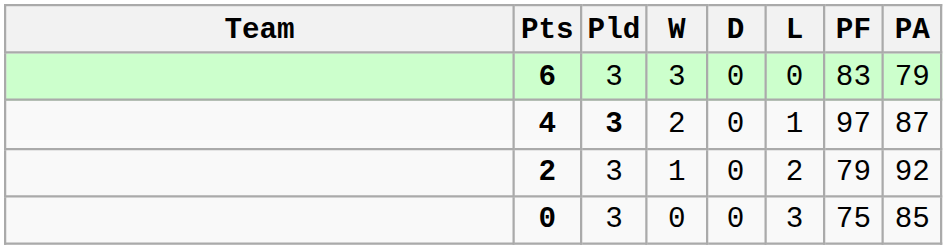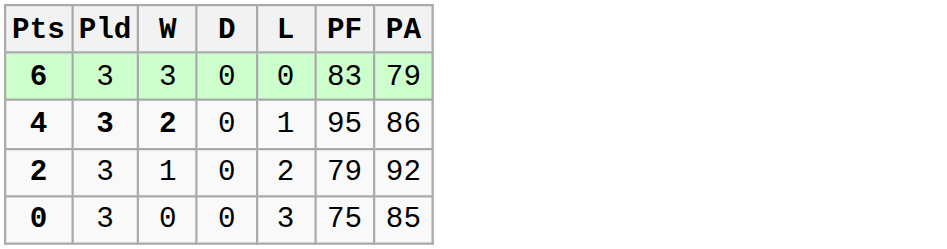- column: Team
4 | W: normal -> bold
4 | PF: 97 -> 95
4 | PA: 87 -> 86
